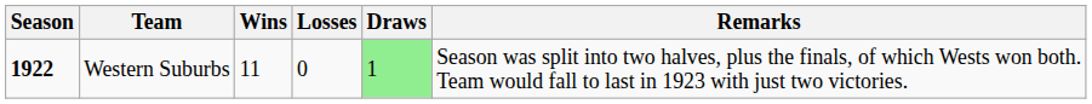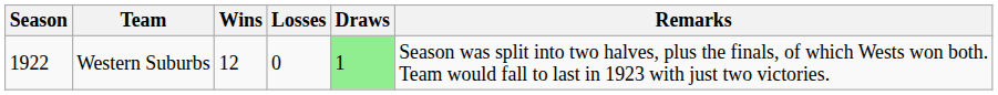Western Suburbs | Season: bold -> normal
Western Suburbs | Wins: 11 -> 12
